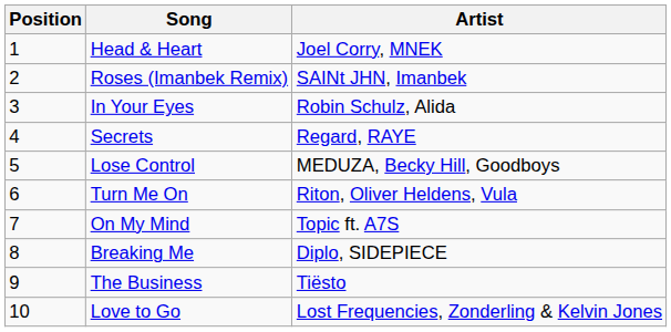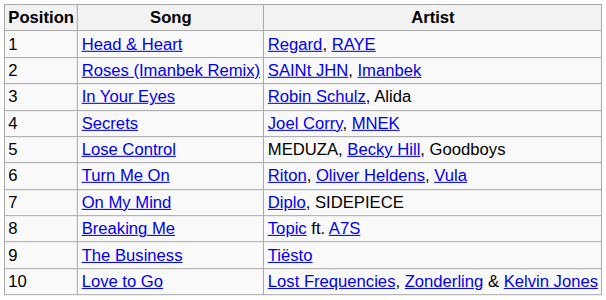Head & Heart | Artist: Joel Corry, MNEK -> Regard, RAYE
Secrets | Artist: Regard, RAYE -> Joel Corry, MNEK
On My Mind | Artist: Topic ft. A7S -> Diplo, SIDEPIECE
Breaking Me | Artist: Diplo, SIDEPIECE -> Topic ft. A7S
